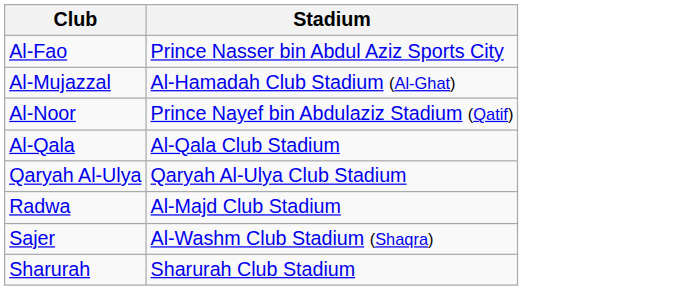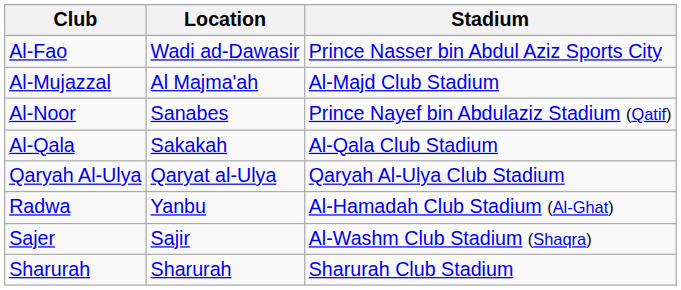+ column: Location | Wadi ad-Dawasir | Al Majma'ah | Sanabes | Sakakah | Qaryat al-Ulya | Yanbu | Sajir | Sharurah
Al-Mujazzal | Stadium: Al-Hamadah Club Stadium (Al-Ghat) -> Al-Majd Club Stadium
Radwa | Stadium: Al-Majd Club Stadium -> Al-Hamadah Club Stadium (Al-Ghat)
